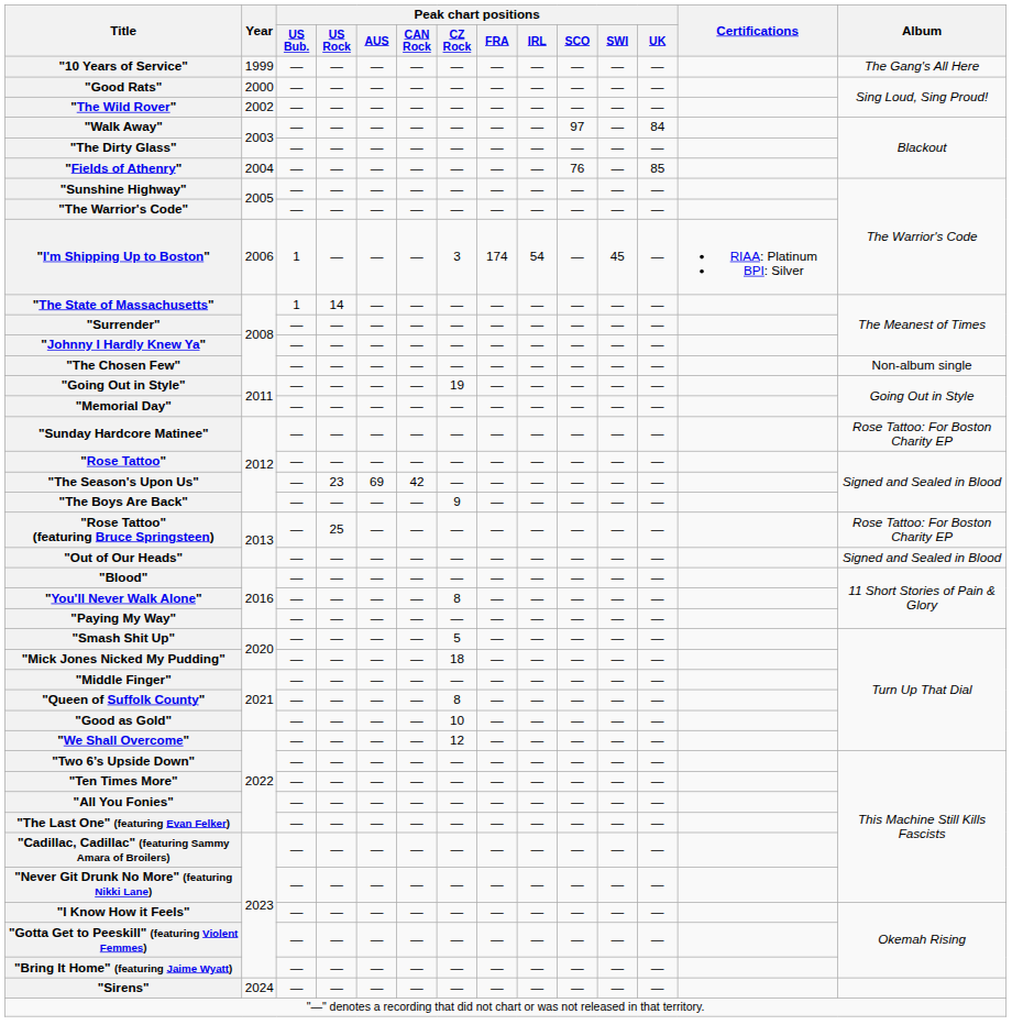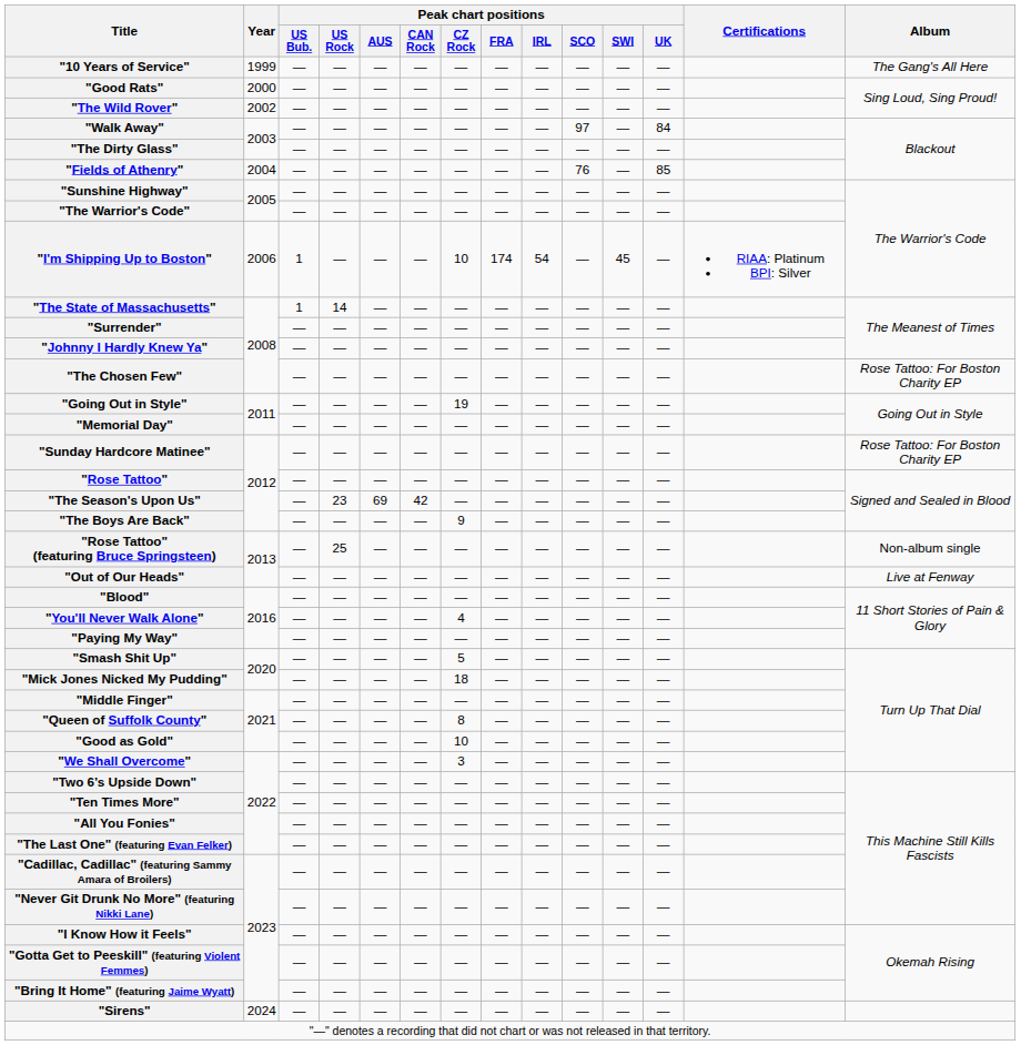"I'm Shipping Up to Boston" | Peak chart positions / CZ Rock: 3 -> 10
"The Chosen Few" | Album: Non-album single -> Rose Tattoo: For Boston Charity EP
"Rose Tattoo" (featuring Bruce Springsteen) | Album: Rose Tattoo: For Boston Charity EP -> Non-album single
"Out of Our Heads" | Album: Signed and Sealed in Blood -> Live at Fenway
"You'll Never Walk Alone" | Peak chart positions / CZ Rock: 8 -> 4
"We Shall Overcome" | Peak chart positions / CZ Rock: 12 -> 3
